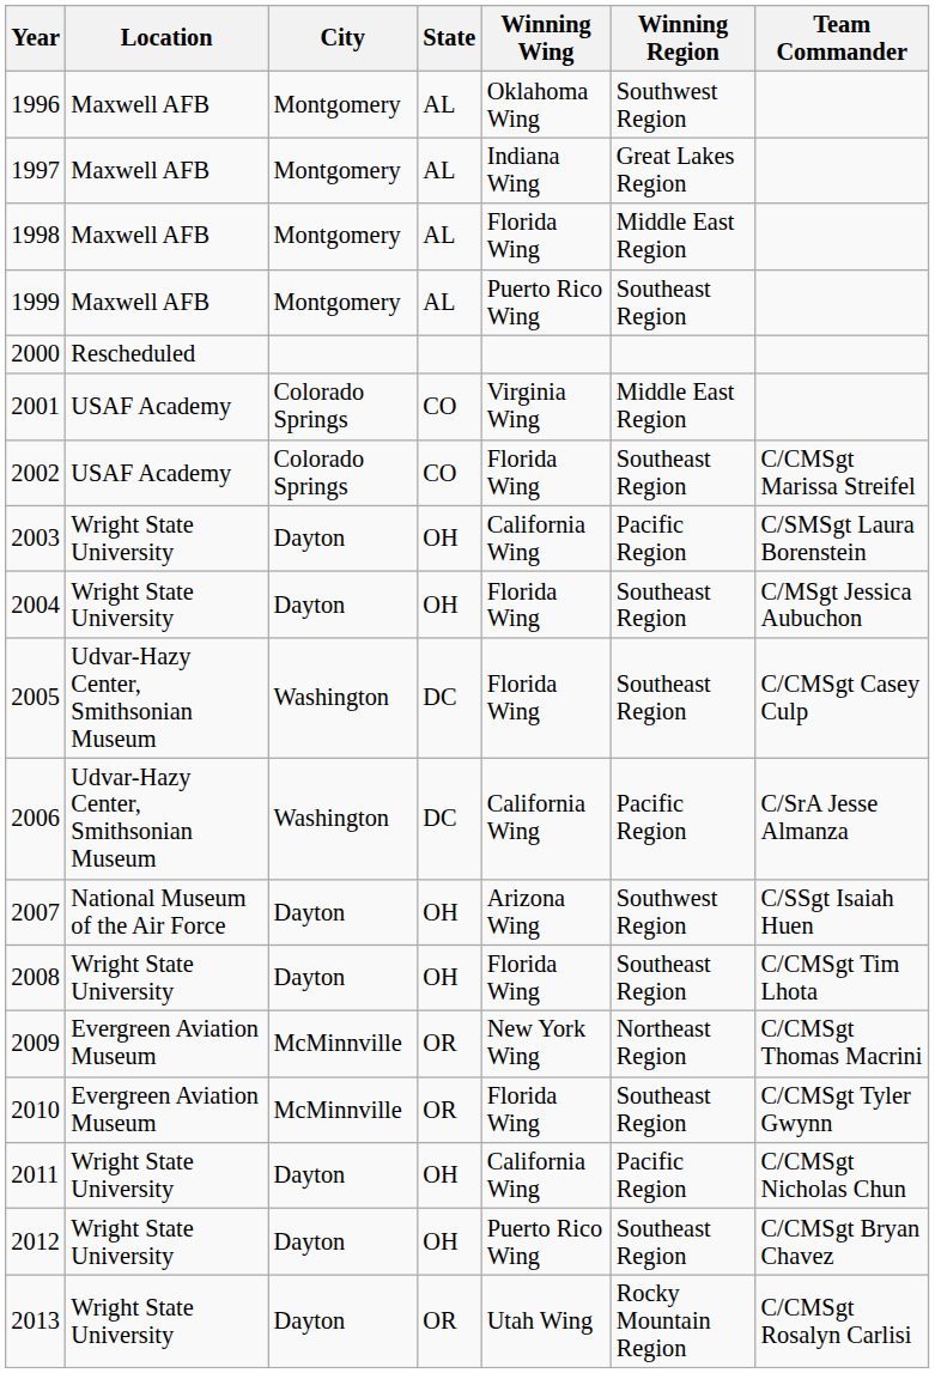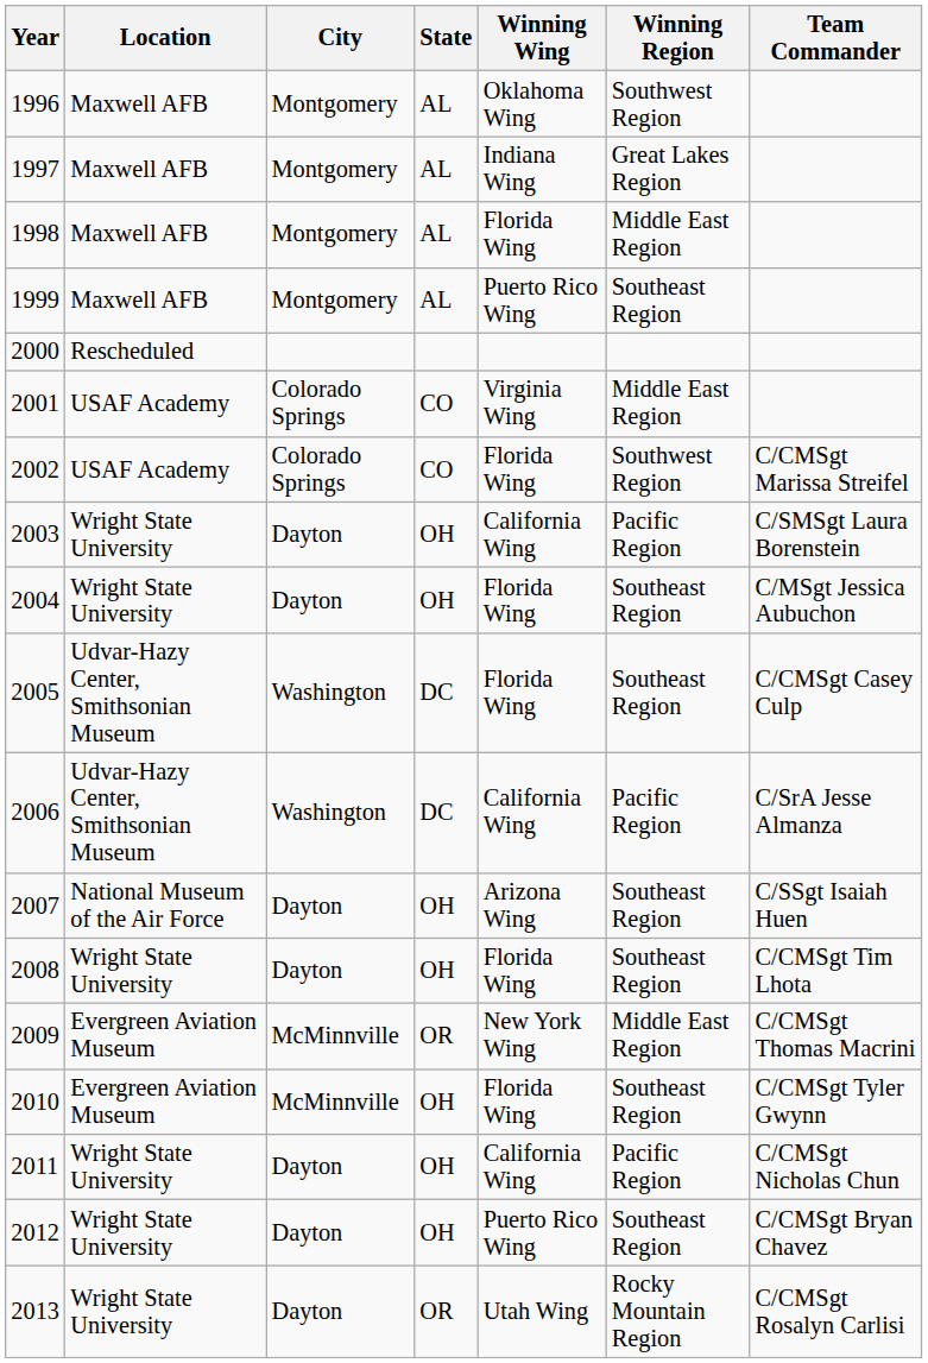2002 | Winning Region: Southeast Region -> Southwest Region
2007 | Winning Region: Southwest Region -> Southeast Region
2009 | Winning Region: Northeast Region -> Middle East Region
2010 | State: OR -> OH
